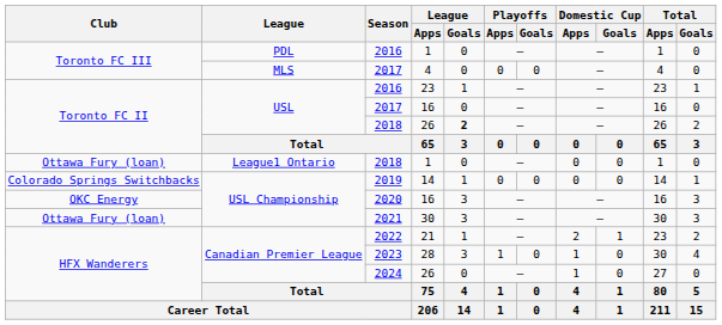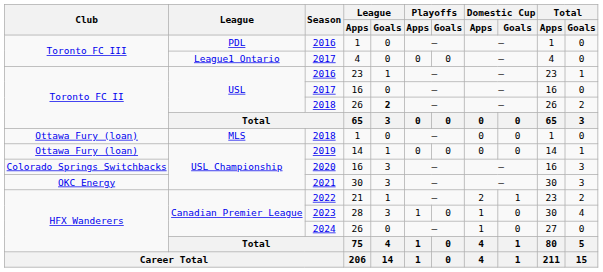2017 / 4 | League: MLS -> League1 Ontario
2018 / 1 | League: League1 Ontario -> MLS
2019 | Club: Colorado Springs Switchbacks -> Ottawa Fury (loan)
2020 | Club: OKC Energy -> Colorado Springs Switchbacks
2021 | Club: Ottawa Fury (loan) -> OKC Energy
